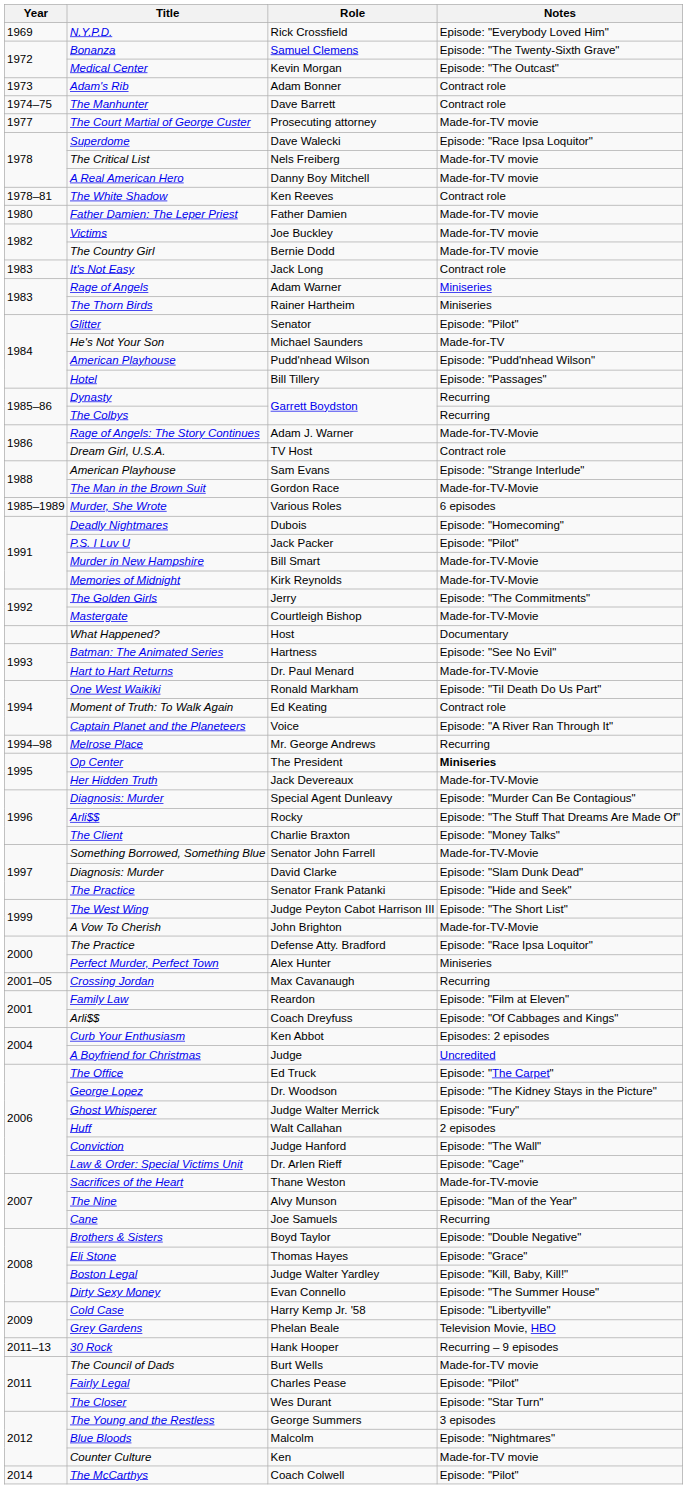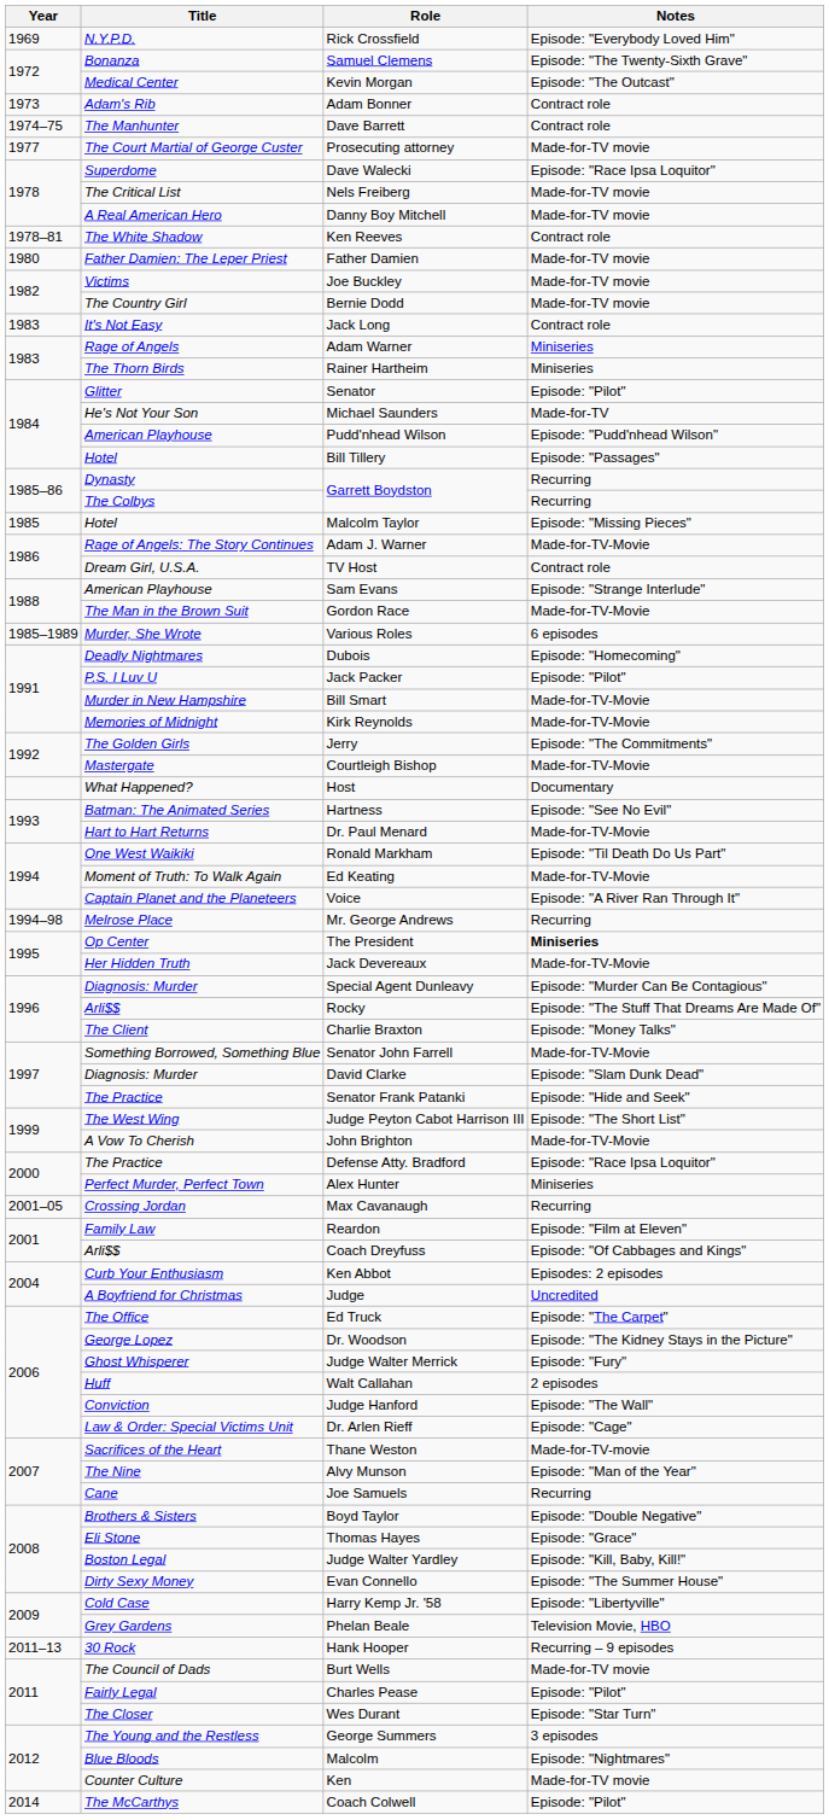+ row: 1985 | Hotel | Malcolm Taylor | Episode: "Missing Pieces"
Ed Keating | Notes: Contract role -> Made-for-TV-Movie
